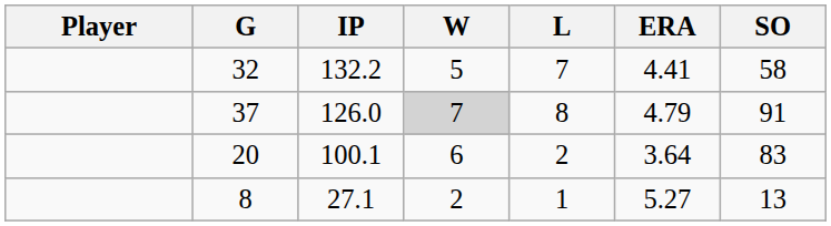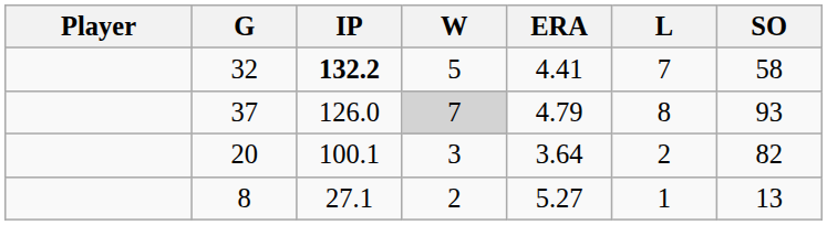columns swapped: L <-> ERA
32 | IP: normal -> bold
37 | SO: 91 -> 93
20 | W: 6 -> 3
20 | SO: 83 -> 82
